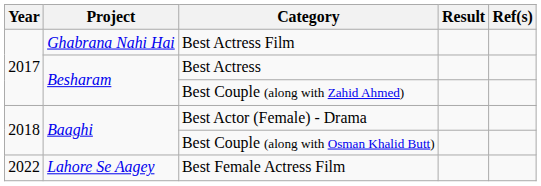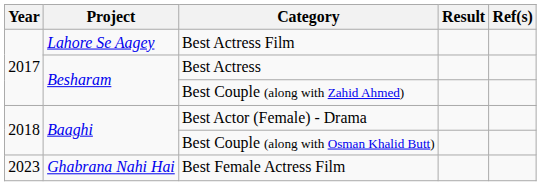Best Actress Film | Project: Ghabrana Nahi Hai -> Lahore Se Aagey
Best Female Actress Film | Year: 2022 -> 2023
Best Female Actress Film | Project: Lahore Se Aagey -> Ghabrana Nahi Hai
